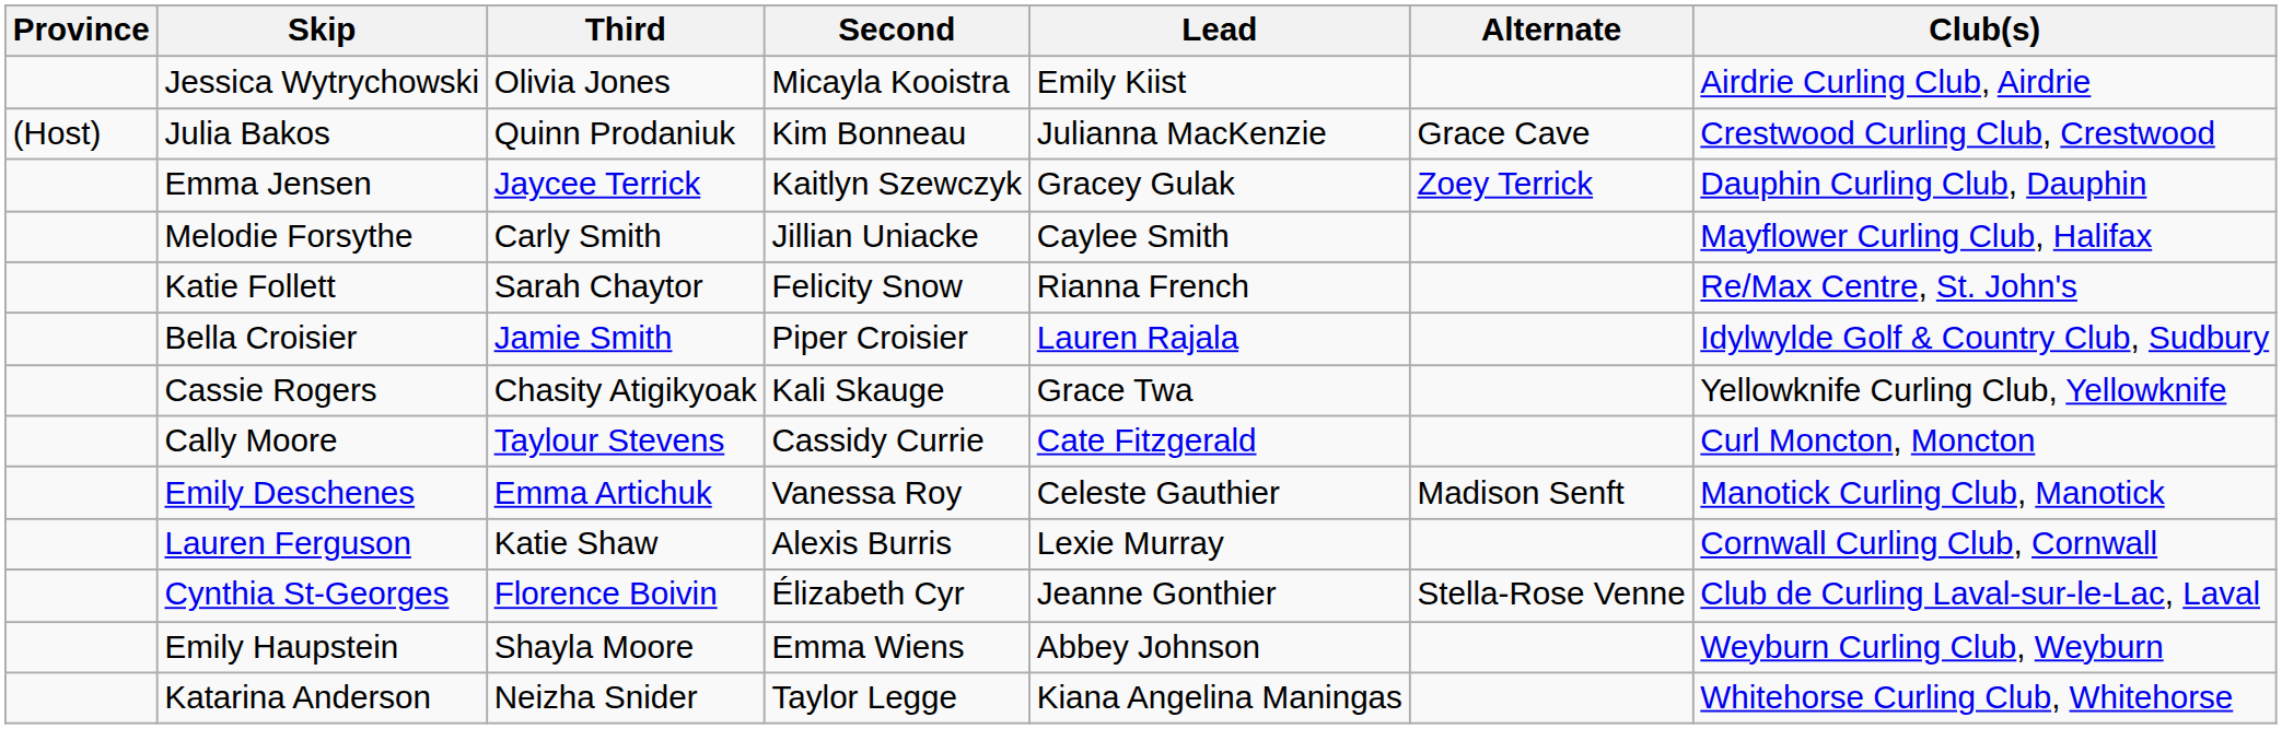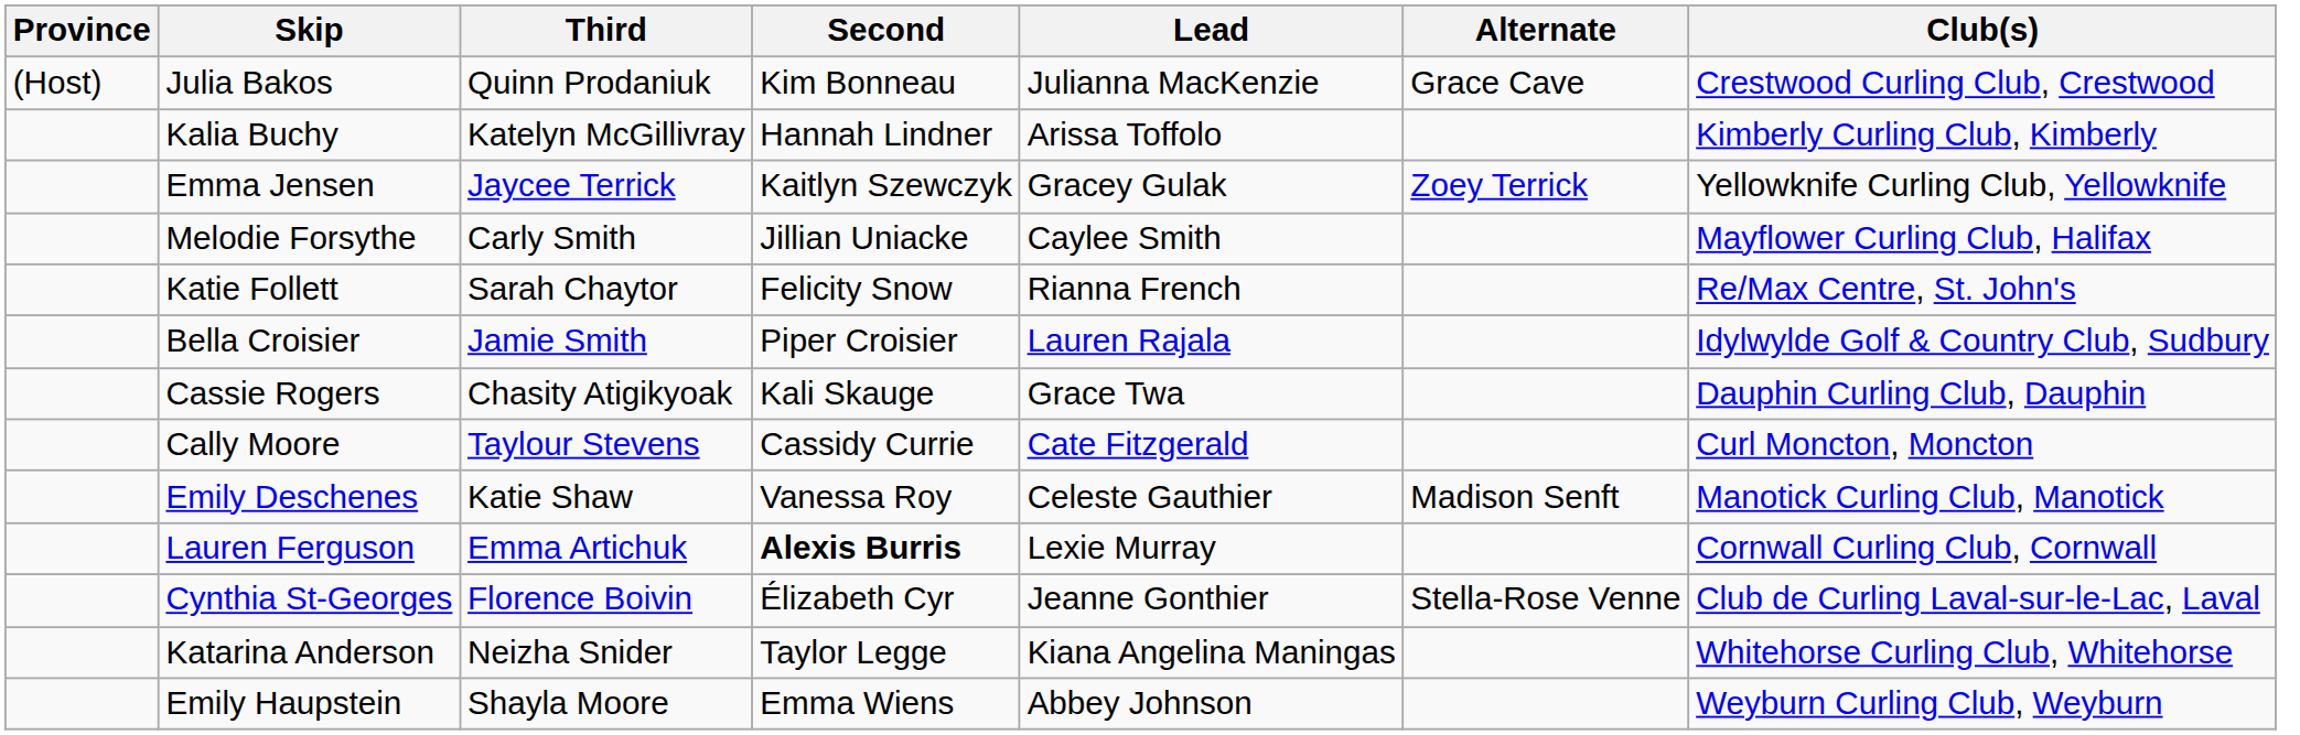- row: Jessica Wytrychowski | Olivia Jones | Micayla Kooistra | Emily Kiist | Airdrie Curling Club, Airdrie
+ row: Kalia Buchy | Katelyn McGillivray | Hannah Lindner | Arissa Toffolo | Kimberly Curling Club, Kimberly
Emma Jensen | Club(s): Dauphin Curling Club, Dauphin -> Yellowknife Curling Club, Yellowknife
Cassie Rogers | Club(s): Yellowknife Curling Club, Yellowknife -> Dauphin Curling Club, Dauphin
Emily Deschenes | Third: Emma Artichuk -> Katie Shaw
Lauren Ferguson | Third: Katie Shaw -> Emma Artichuk
Lauren Ferguson | Second: normal -> bold
rows swapped: Emily Haupstein <-> Katarina Anderson
